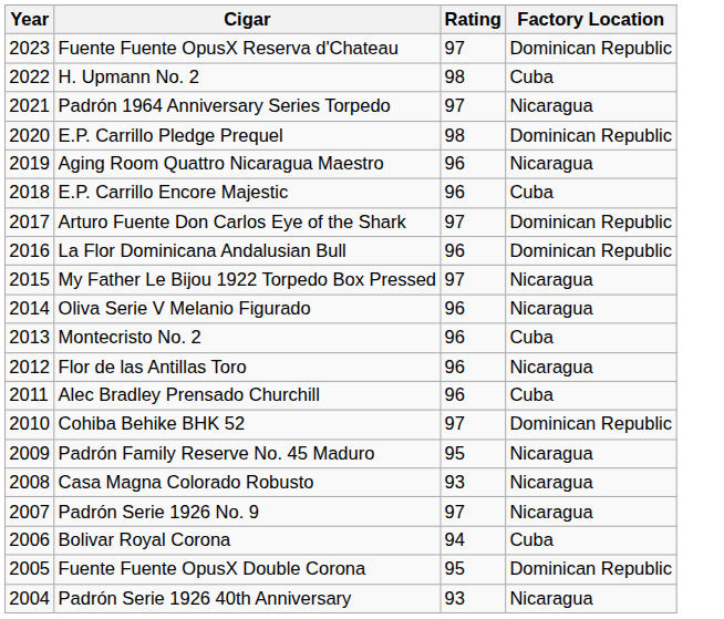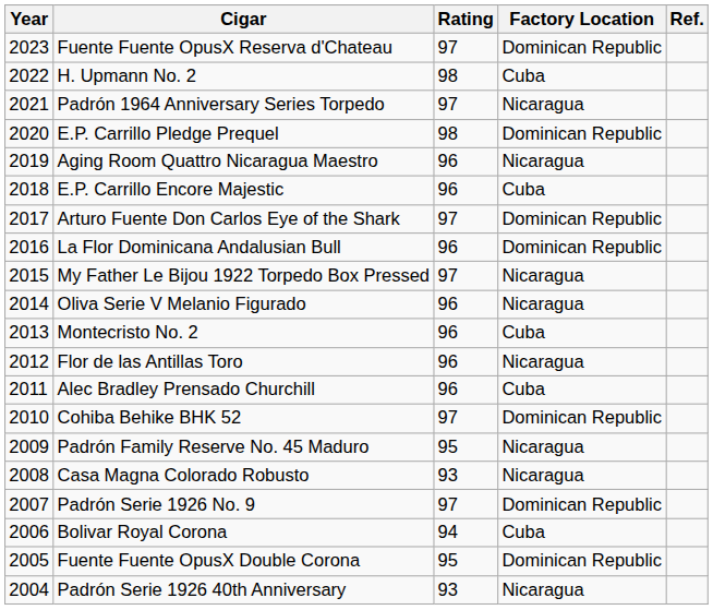+ column: Ref.
Padrón Serie 1926 No. 9 | Factory Location: Nicaragua -> Dominican Republic
